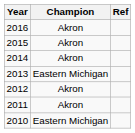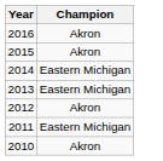- column: Ref
2014 | Champion: Akron -> Eastern Michigan
2011 | Champion: Akron -> Eastern Michigan
2010 | Champion: Eastern Michigan -> Akron
